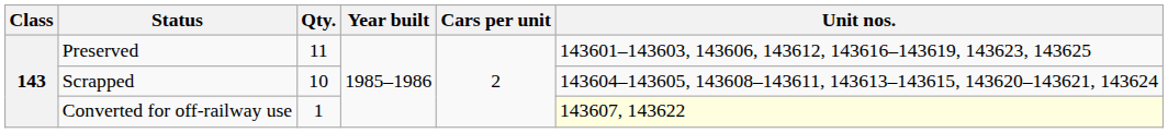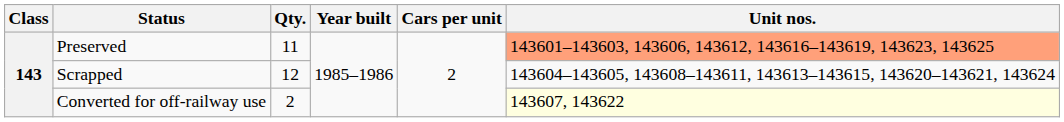Preserved | Unit nos.: no background -> lightsalmon background
Scrapped | Qty.: 10 -> 12
Converted for off-railway use | Qty.: 1 -> 2
